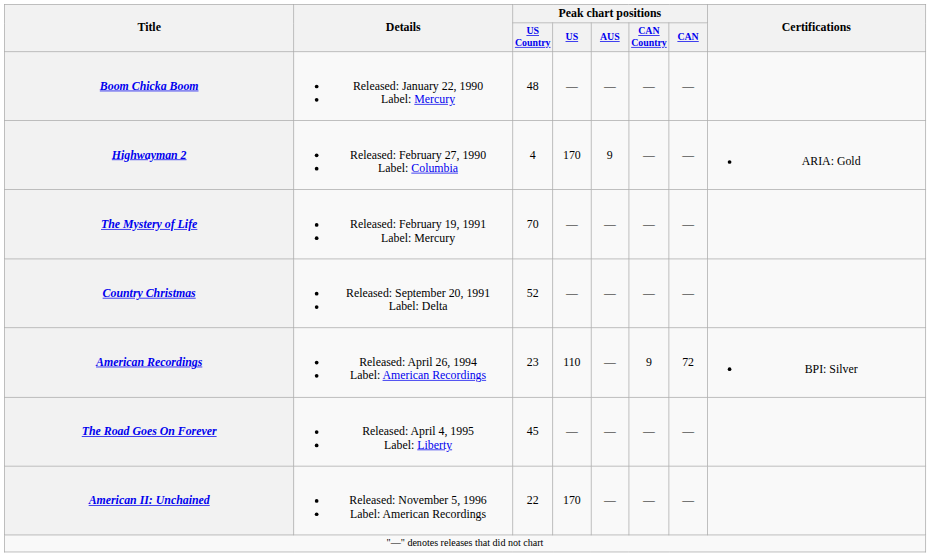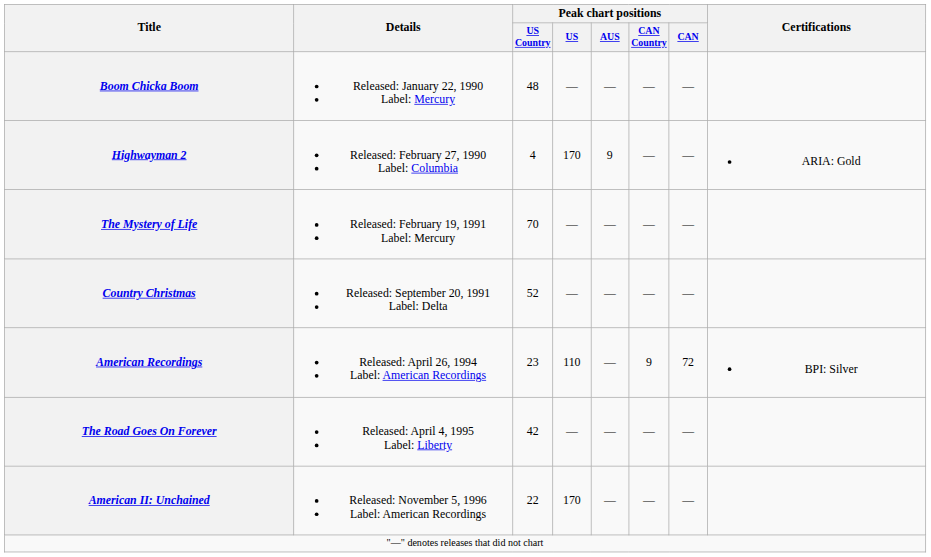The Road Goes On Forever | Peak chart positions / US Country: 45 -> 42
